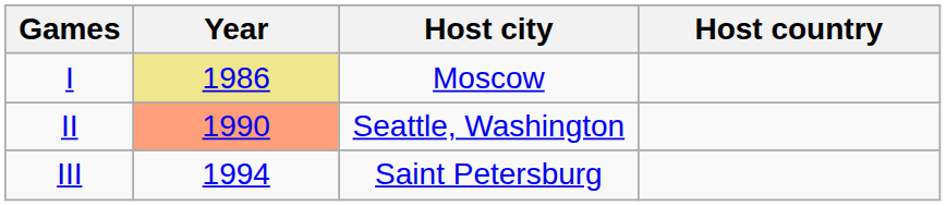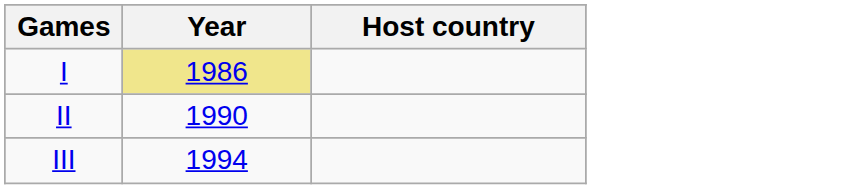- column: Host city | Moscow | Seattle, Washington | Saint Petersburg
II | Year: lightsalmon background -> no background
